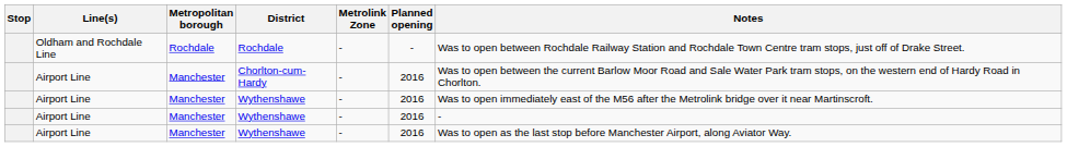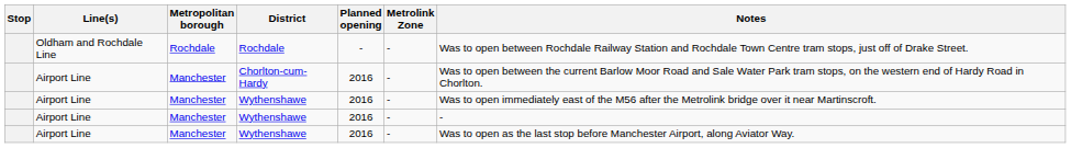columns swapped: Metrolink Zone <-> Planned opening
